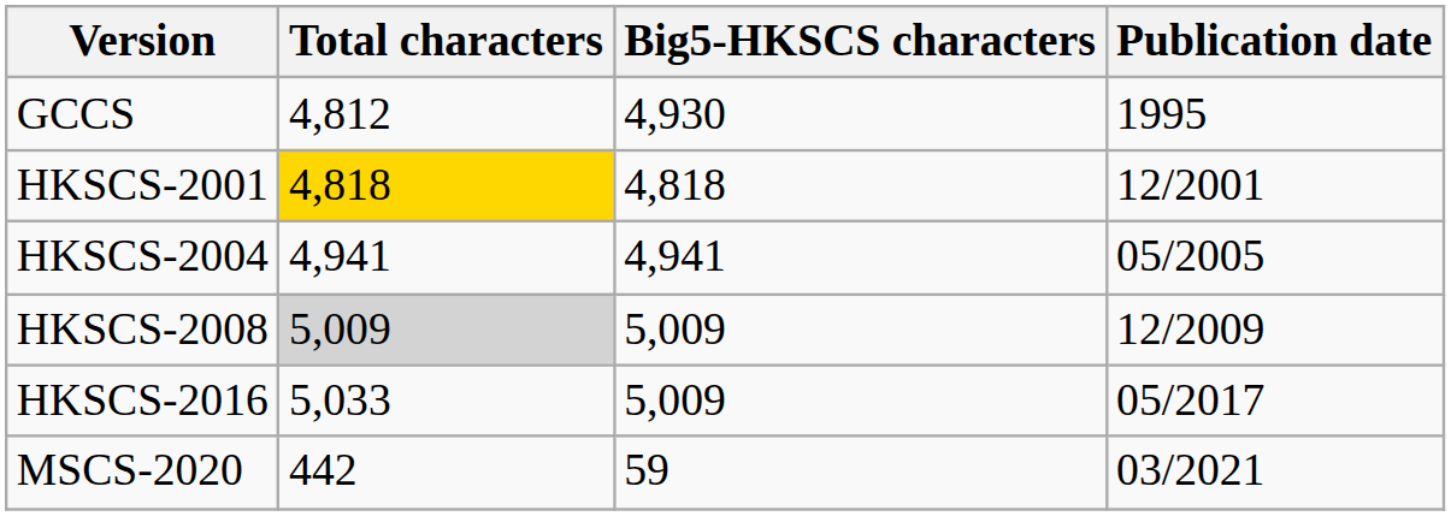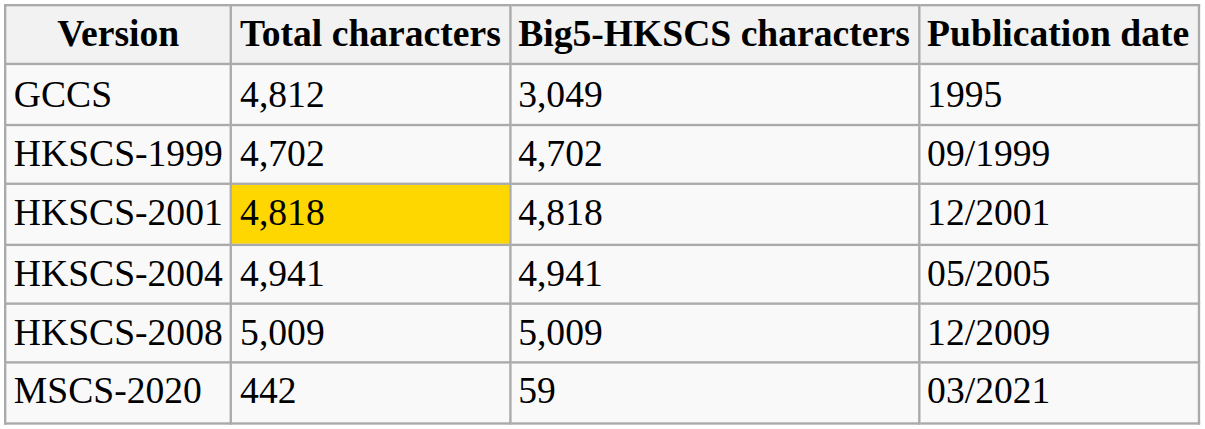GCCS | Big5-HKSCS characters: 4,930 -> 3,049
+ row: HKSCS-1999 | 4,702 | 4,702 | 09/1999
HKSCS-2008 | Total characters: lightgrey background -> no background
- row: HKSCS-2016 | 5,033 | 5,009 | 05/2017
